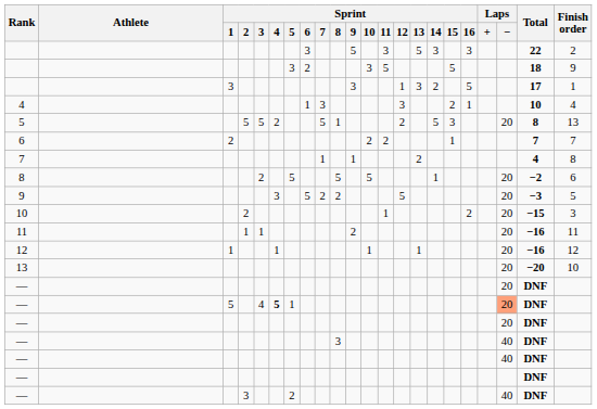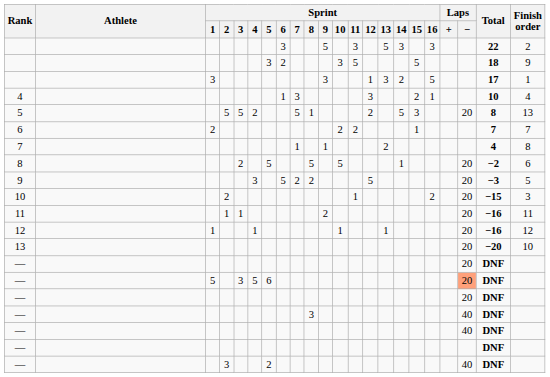— / 5 | Sprint / 3: 4 -> 3
— / 5 | Sprint / 4: bold -> normal
— / 5 | Sprint / 5: 1 -> 6
